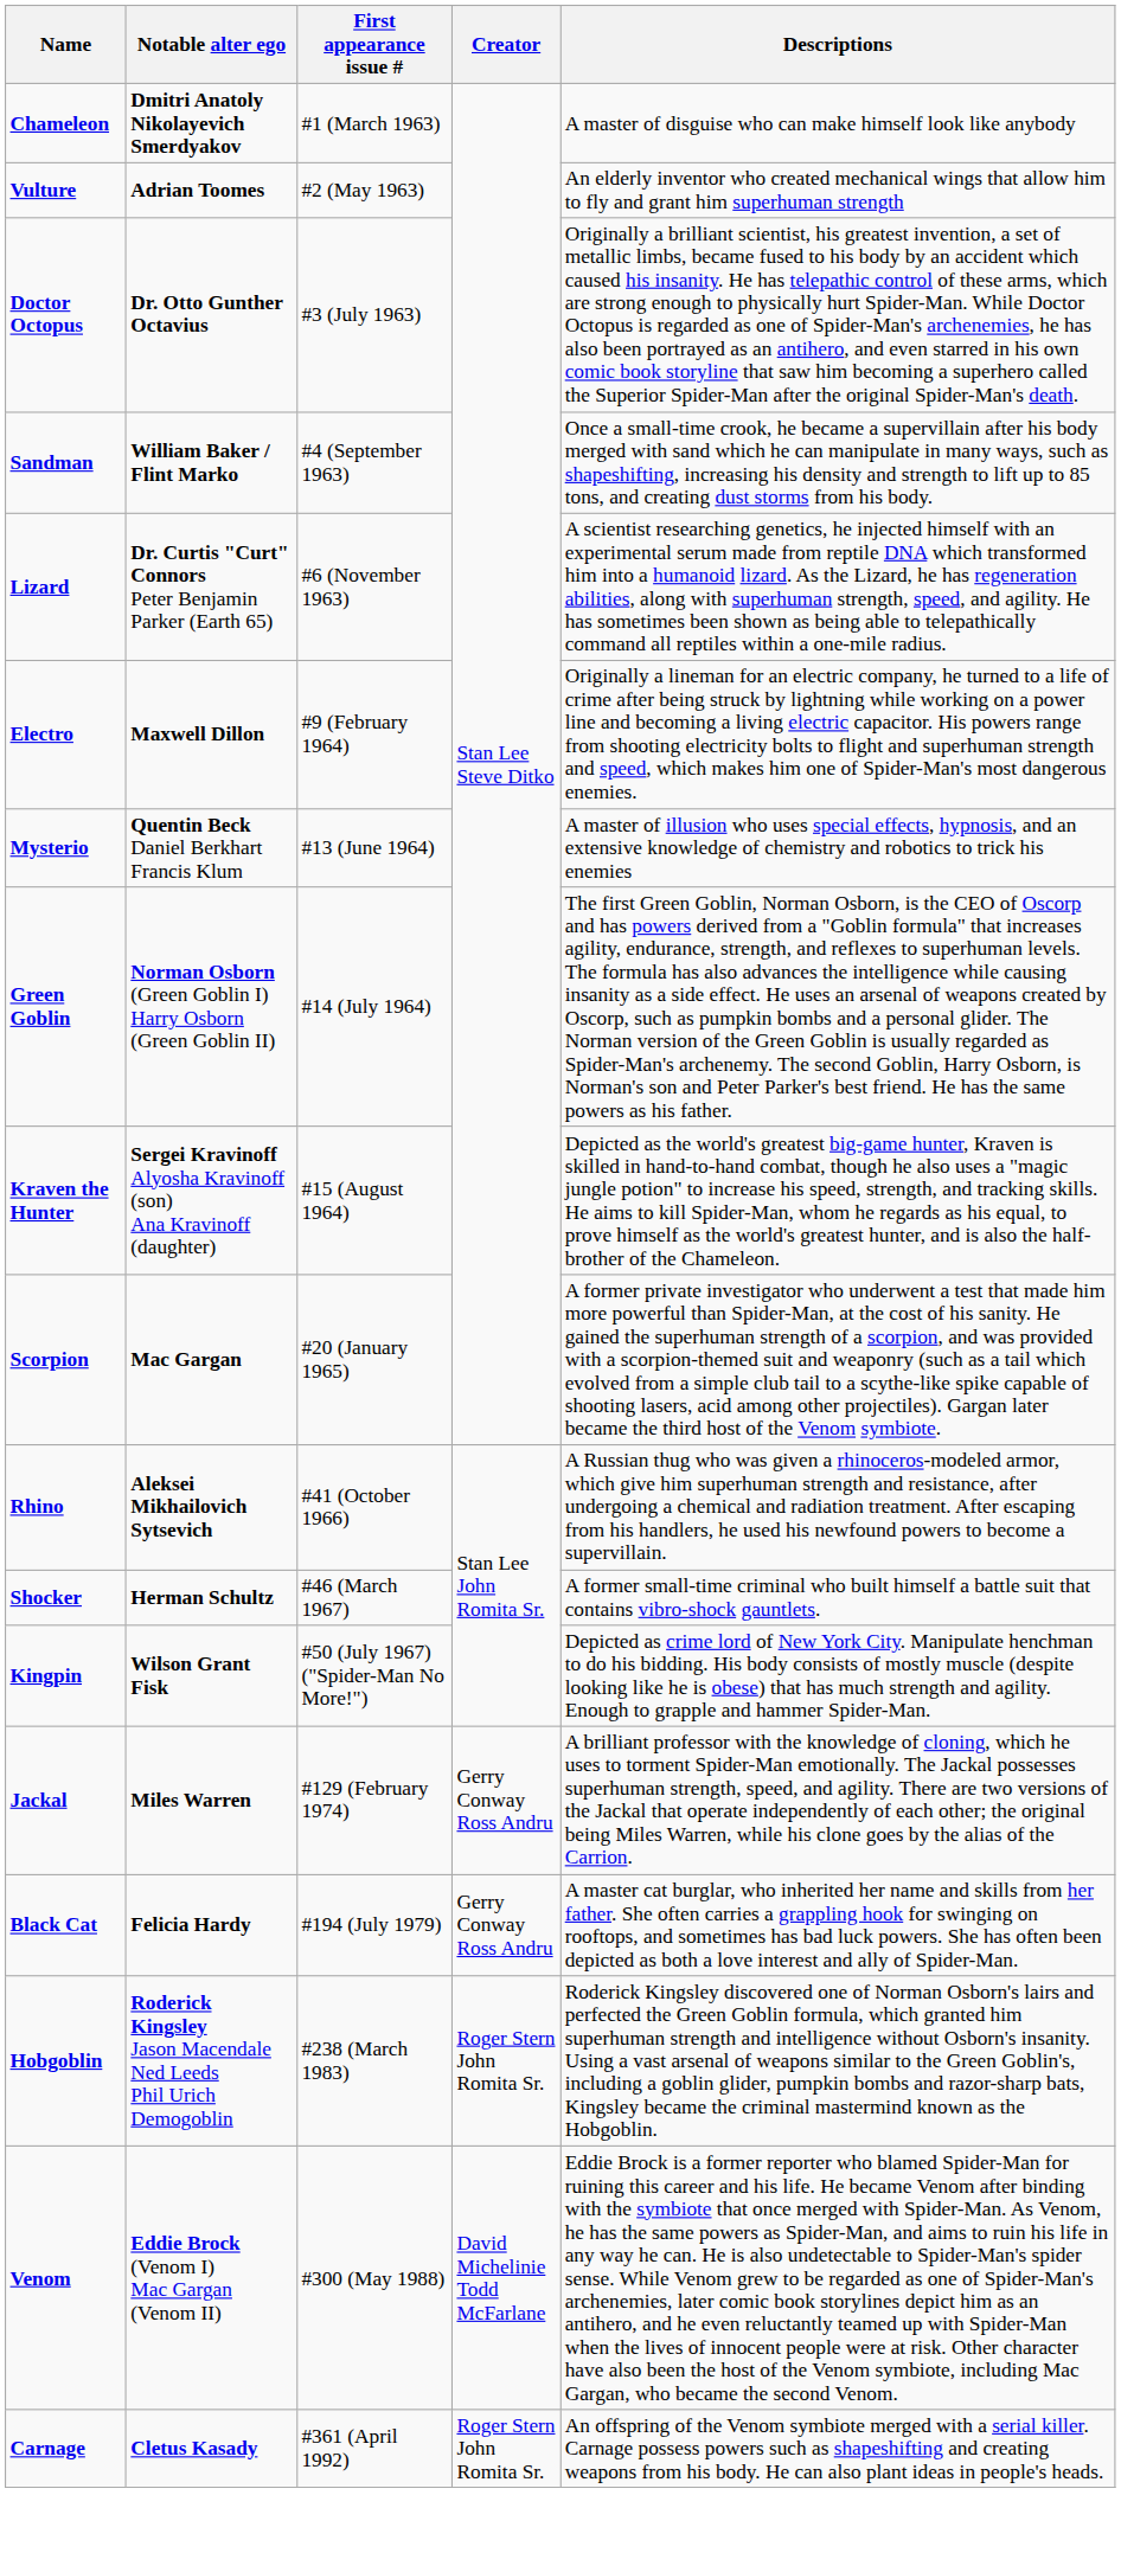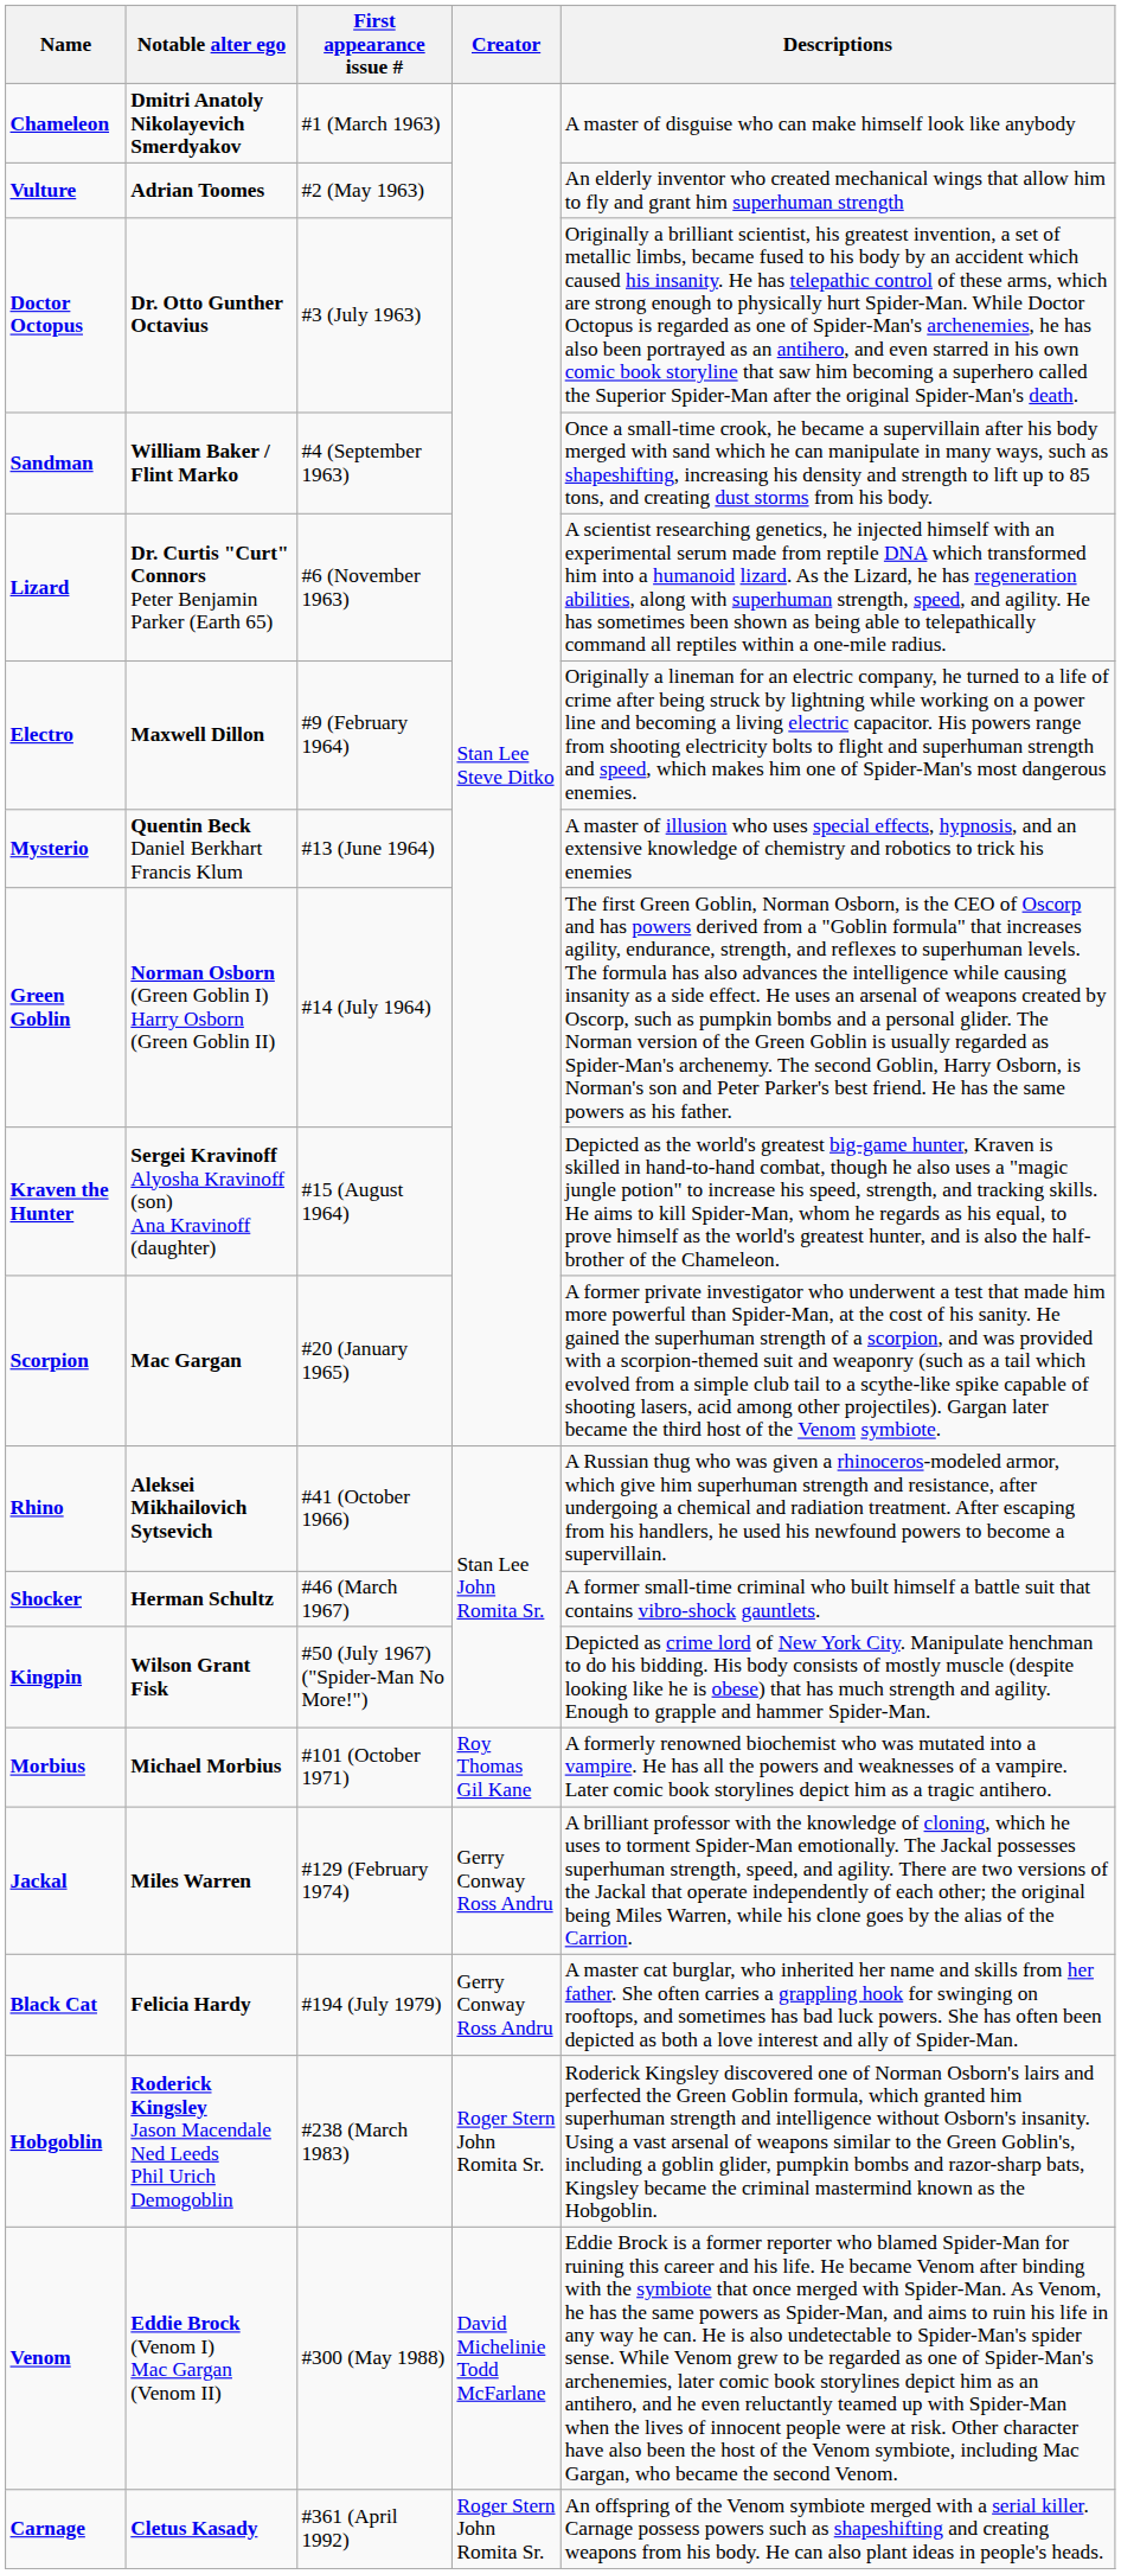+ row: Morbius | Michael Morbius | #101 (October 1971) | Roy Thomas Gil Kane | A formerly renowned biochemist who was mutated into a vampire. He has all the powers and weaknesses of a vampire. Later comic book storylines depict him as a tragic antihero.
